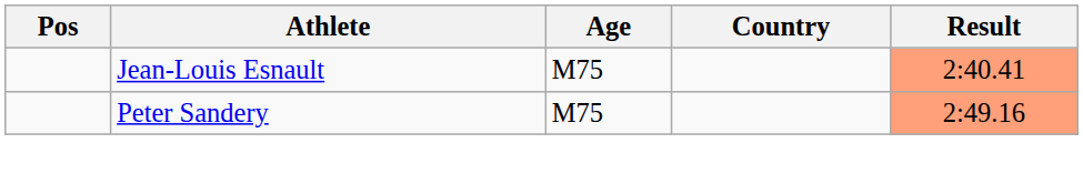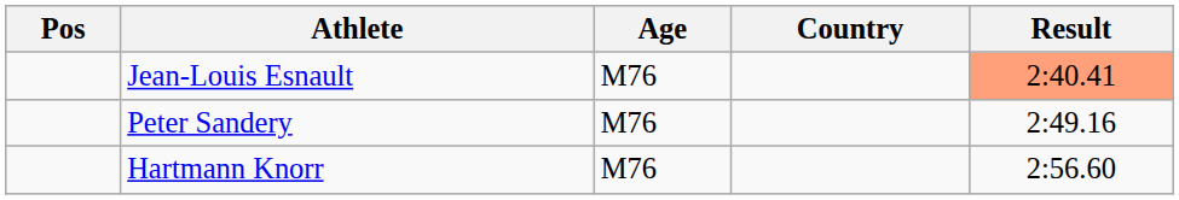Jean-Louis Esnault | Age: M75 -> M76
Peter Sandery | Age: M75 -> M76
Peter Sandery | Result: lightsalmon background -> no background
+ row: Hartmann Knorr | M76 | 2:56.60
